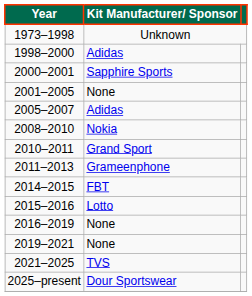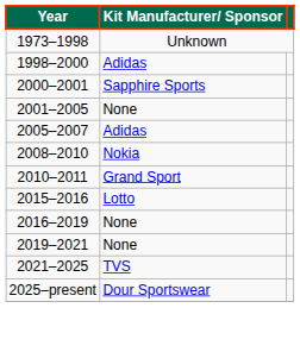- row: 2011–2013 | Grameenphone
- row: 2014–2015 | FBT
